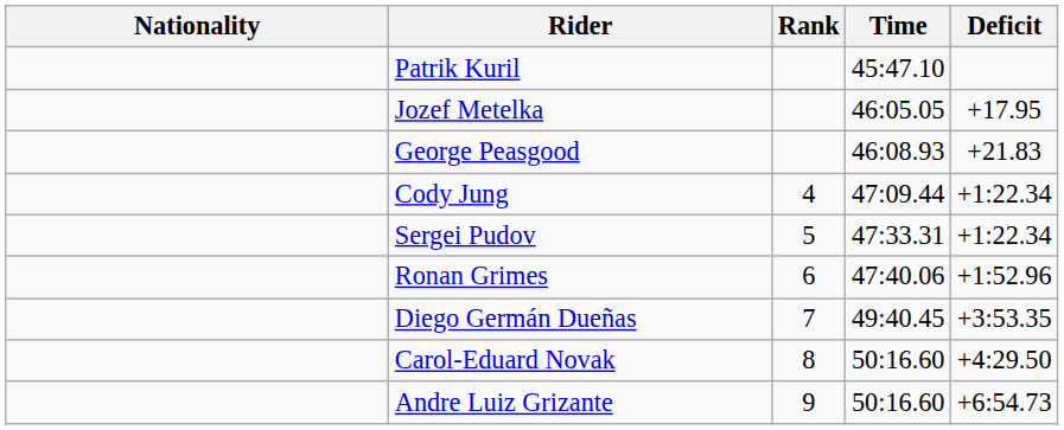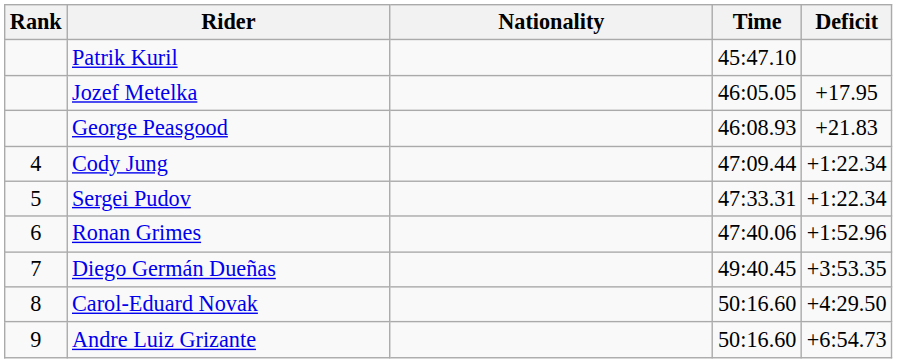columns swapped: Rank <-> Nationality
